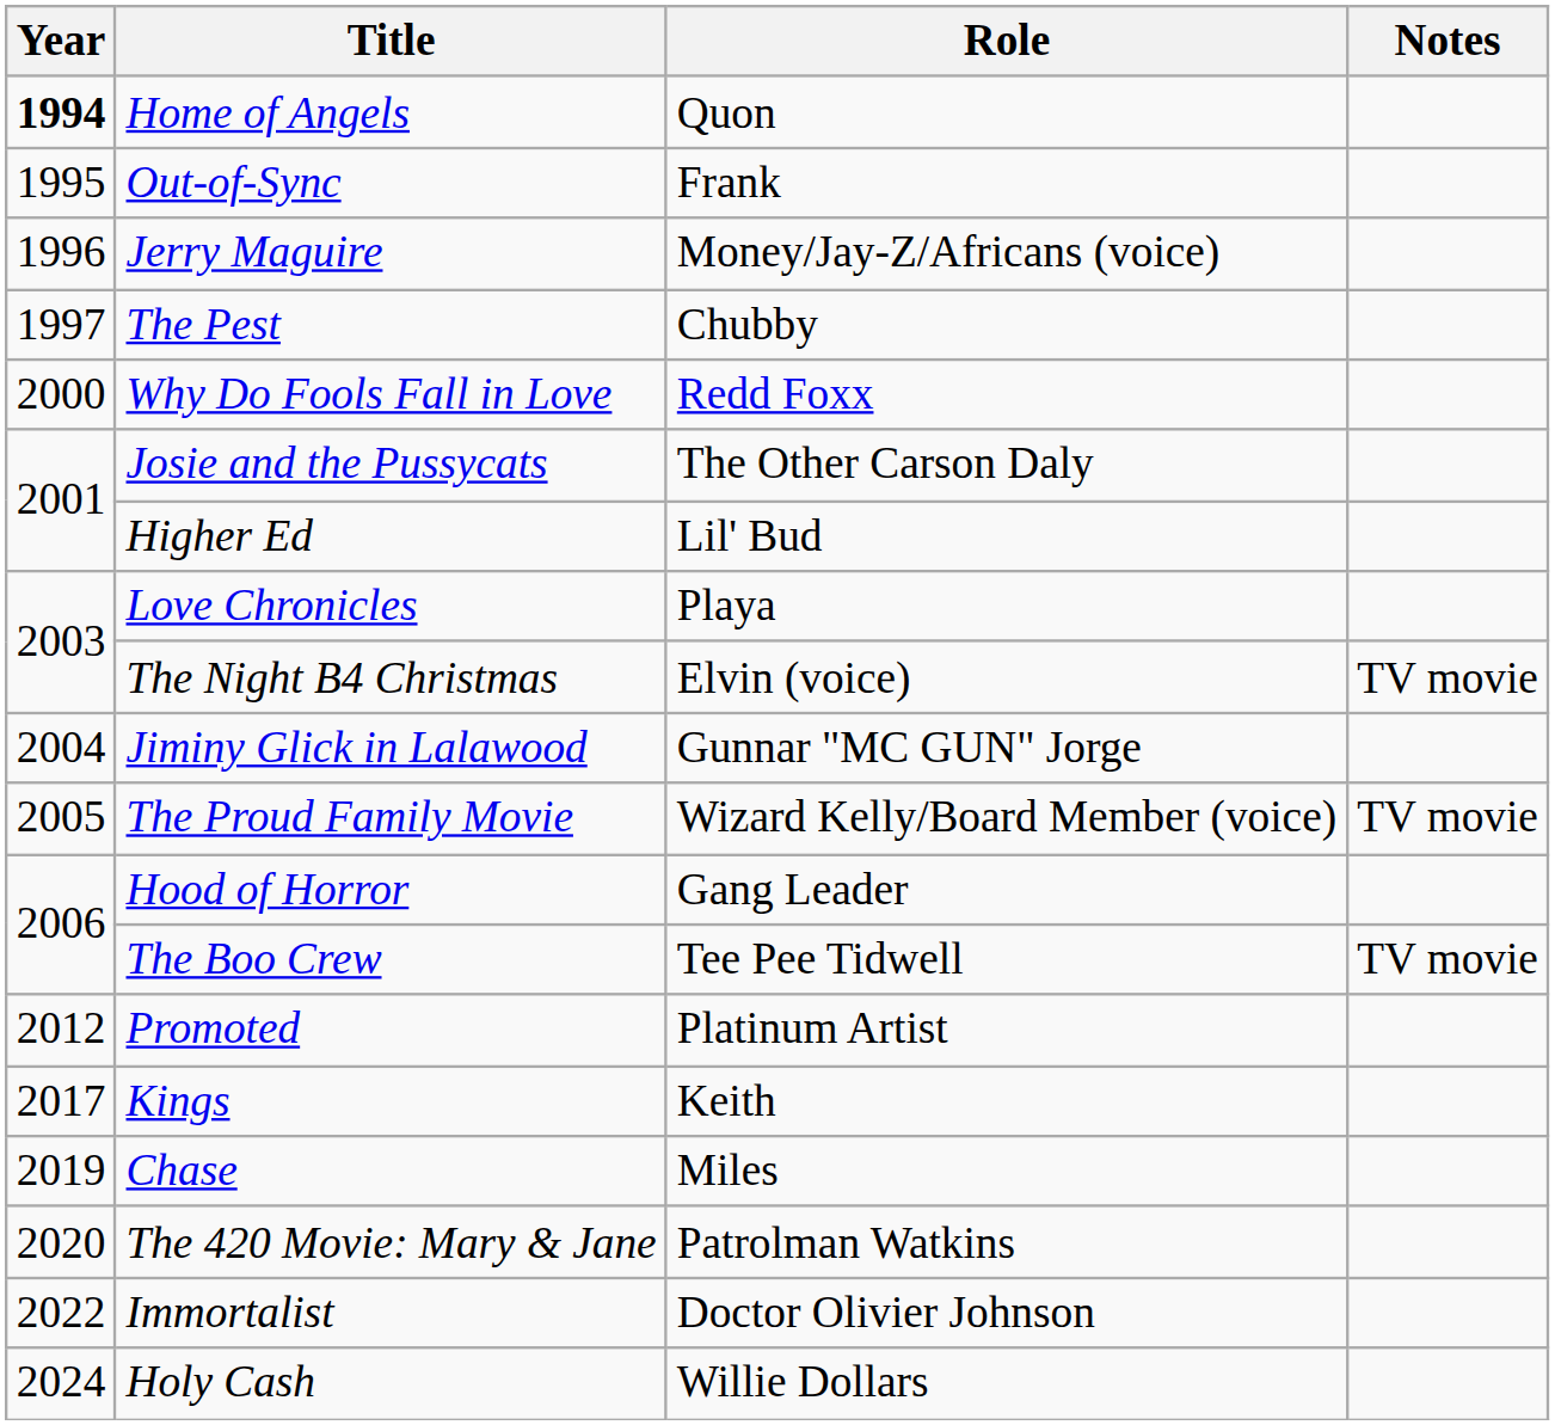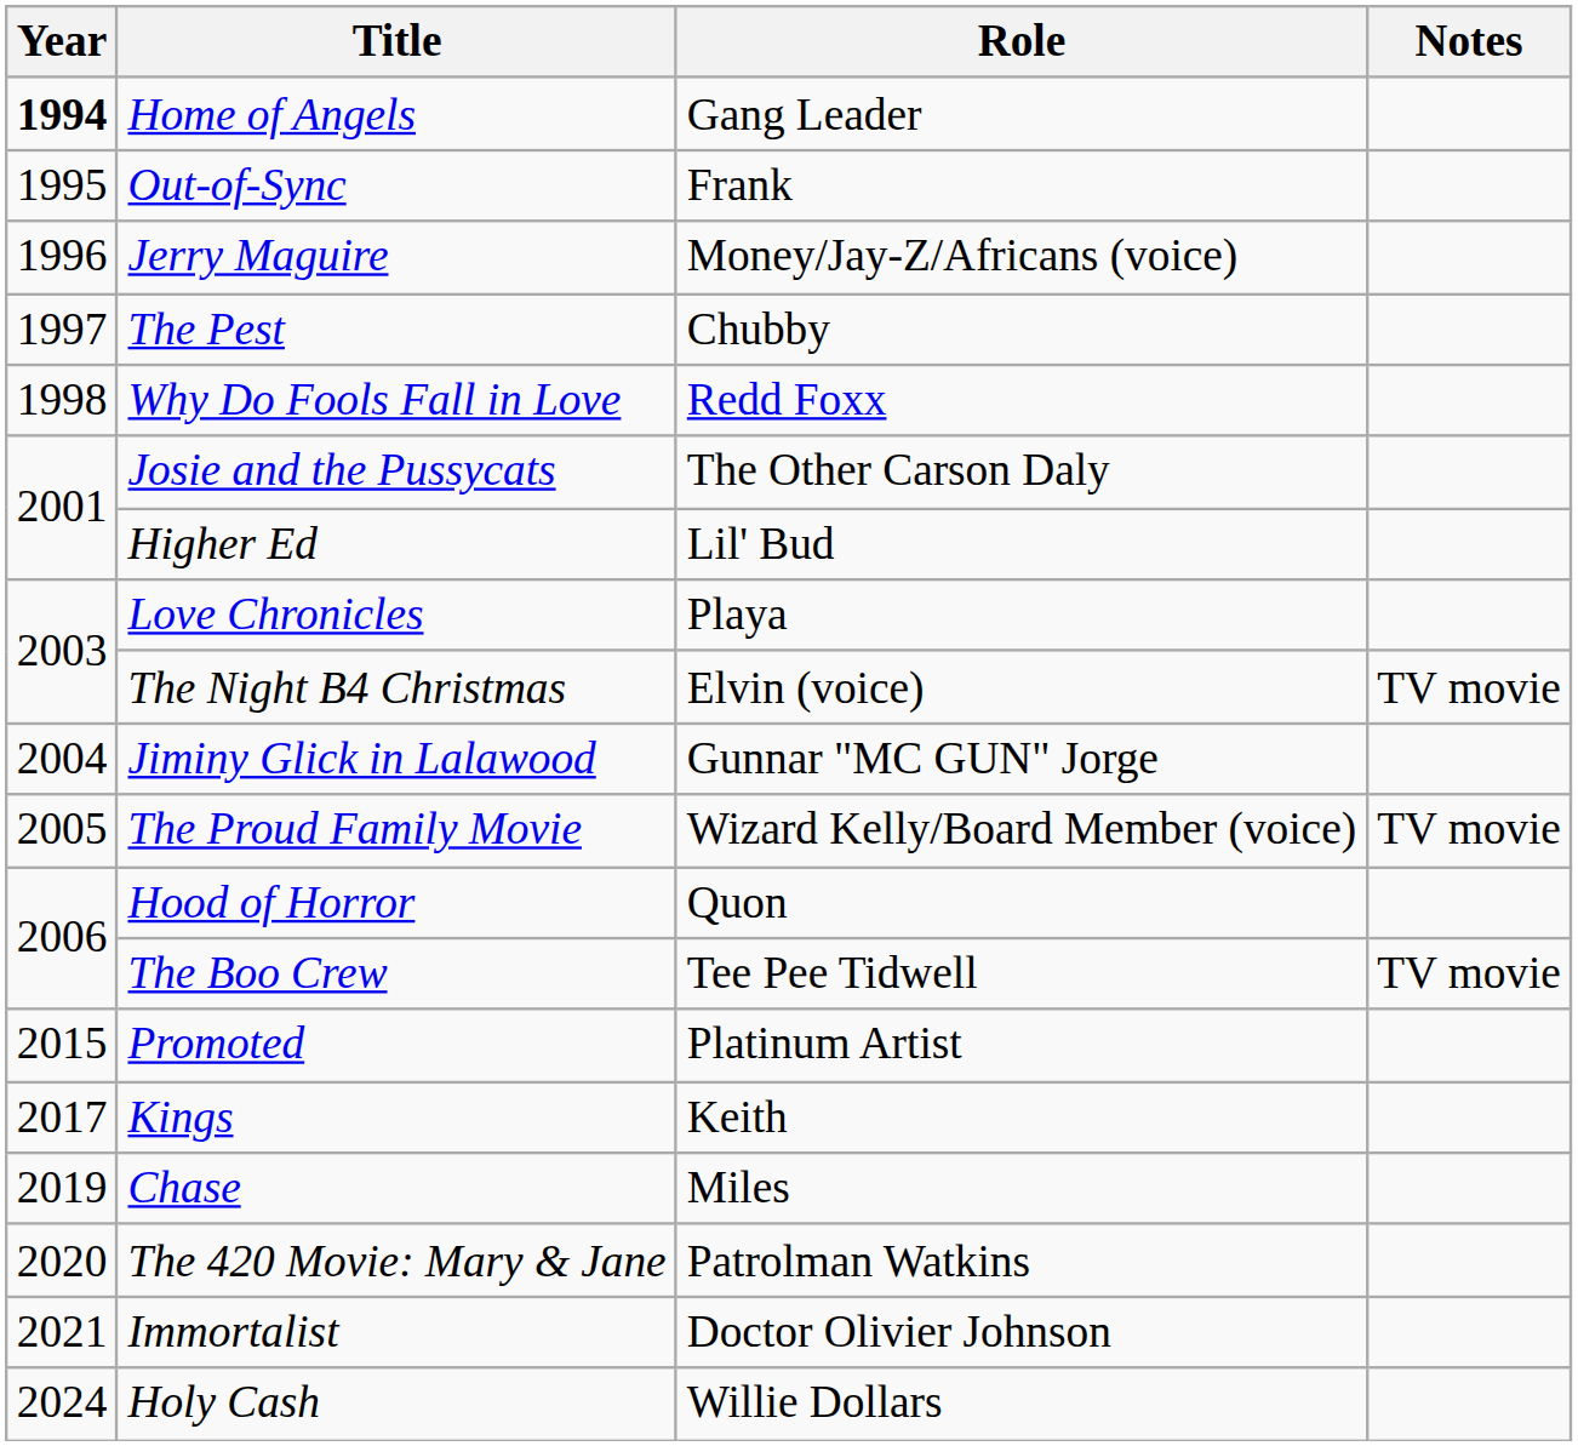Home of Angels | Role: Quon -> Gang Leader
Why Do Fools Fall in Love | Year: 2000 -> 1998
Hood of Horror | Role: Gang Leader -> Quon
Promoted | Year: 2012 -> 2015
Immortalist | Year: 2022 -> 2021
